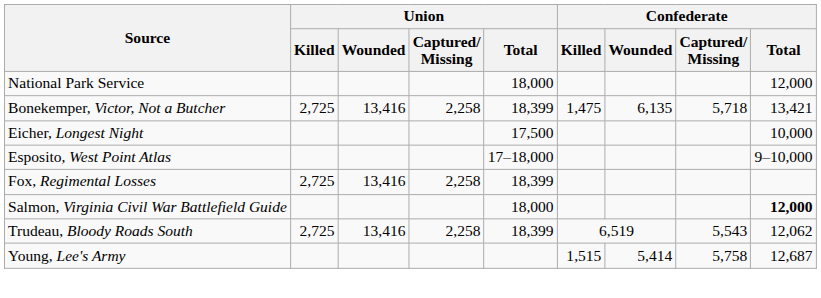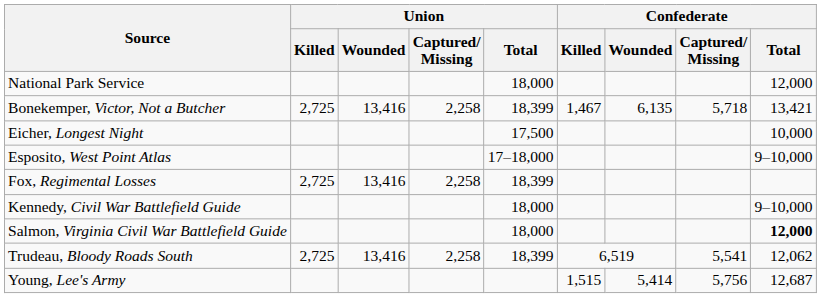Bonekemper, Victor, Not a Butcher | Confederate / Killed: 1,475 -> 1,467
+ row: Kennedy, Civil War Battlefield Guide | 18,000 | 9–10,000
Trudeau, Bloody Roads South | Confederate / Captured/ Missing: 5,543 -> 5,541
Young, Lee's Army | Confederate / Captured/ Missing: 5,758 -> 5,756
